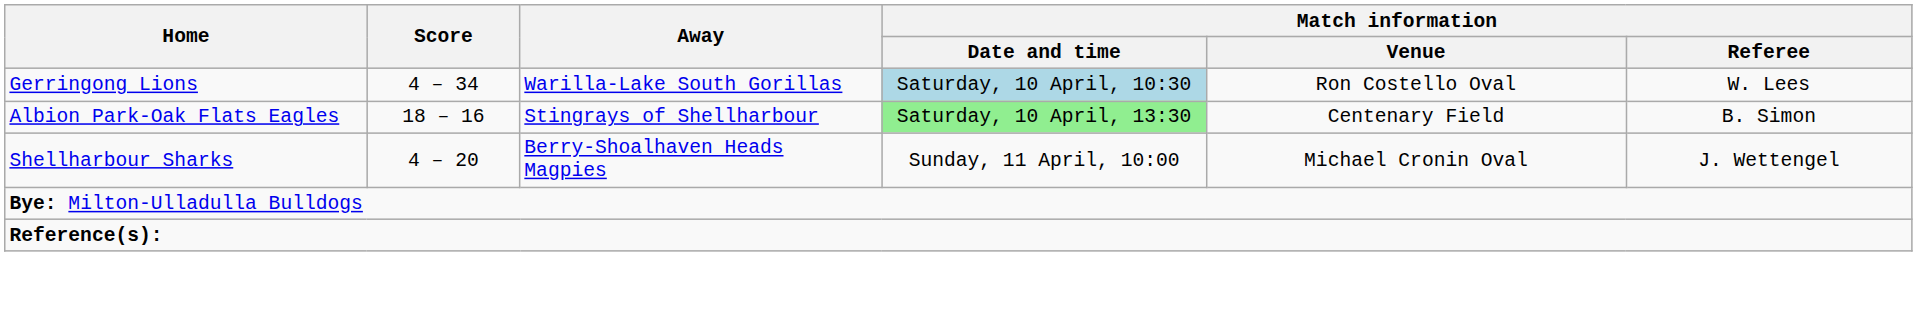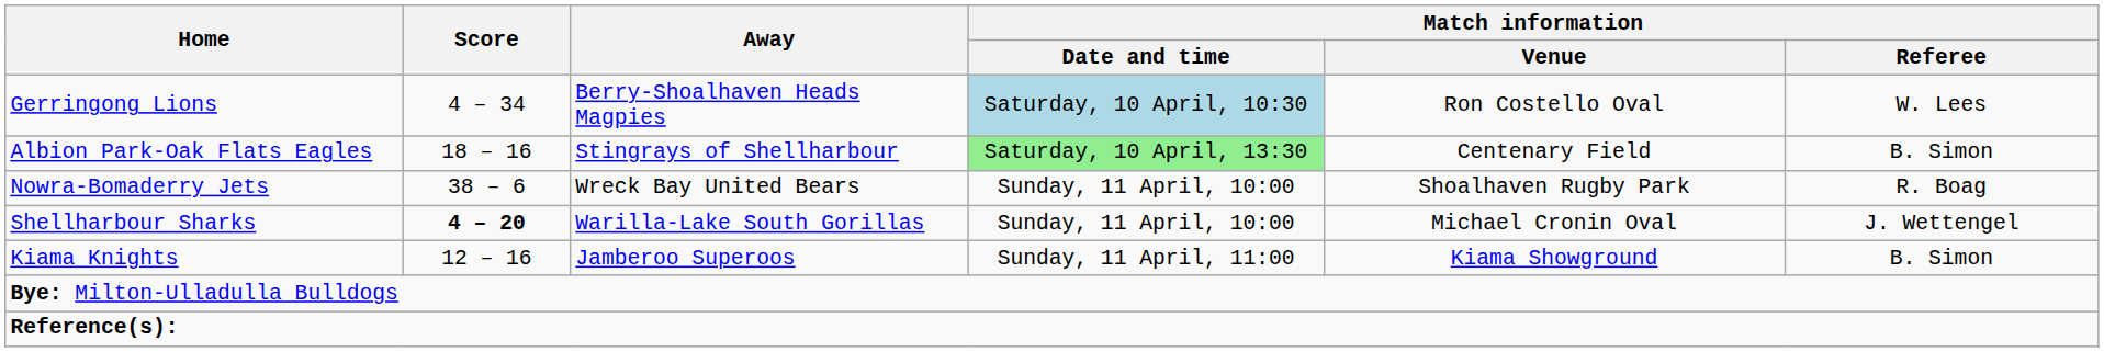Gerringong Lions | Away: Warilla-Lake South Gorillas -> Berry-Shoalhaven Heads Magpies
+ row: Nowra-Bomaderry Jets | 38 – 6 | Wreck Bay United Bears | Sunday, 11 April, 10:00 | Shoalhaven Rugby Park | R. Boag
Shellharbour Sharks | Score: normal -> bold
Shellharbour Sharks | Away: Berry-Shoalhaven Heads Magpies -> Warilla-Lake South Gorillas
+ row: Kiama Knights | 12 – 16 | Jamberoo Superoos | Sunday, 11 April, 11:00 | Kiama Showground | B. Simon
